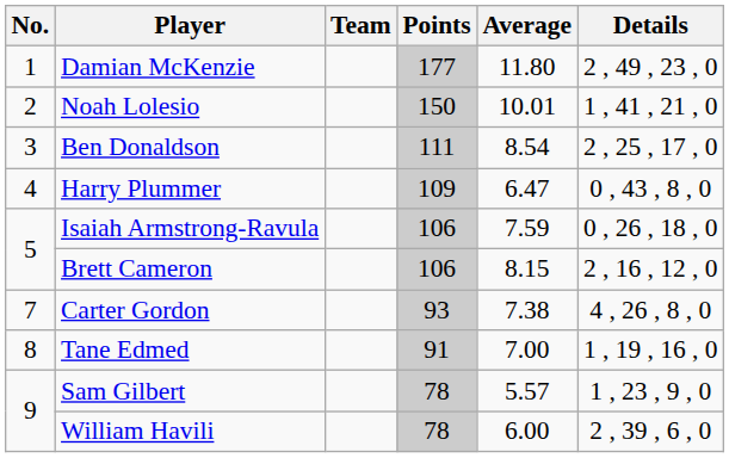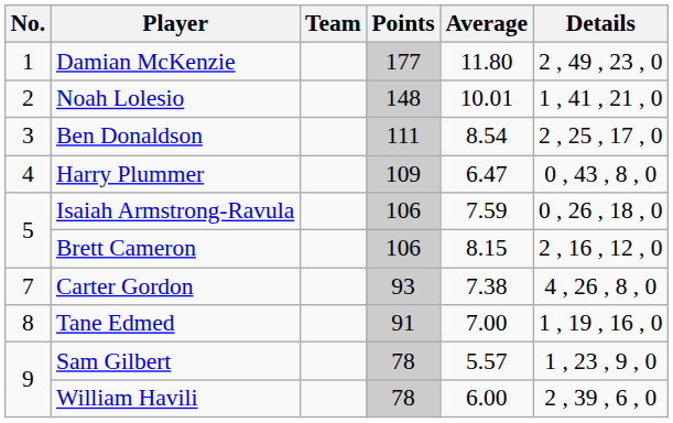Noah Lolesio | Points: 150 -> 148
